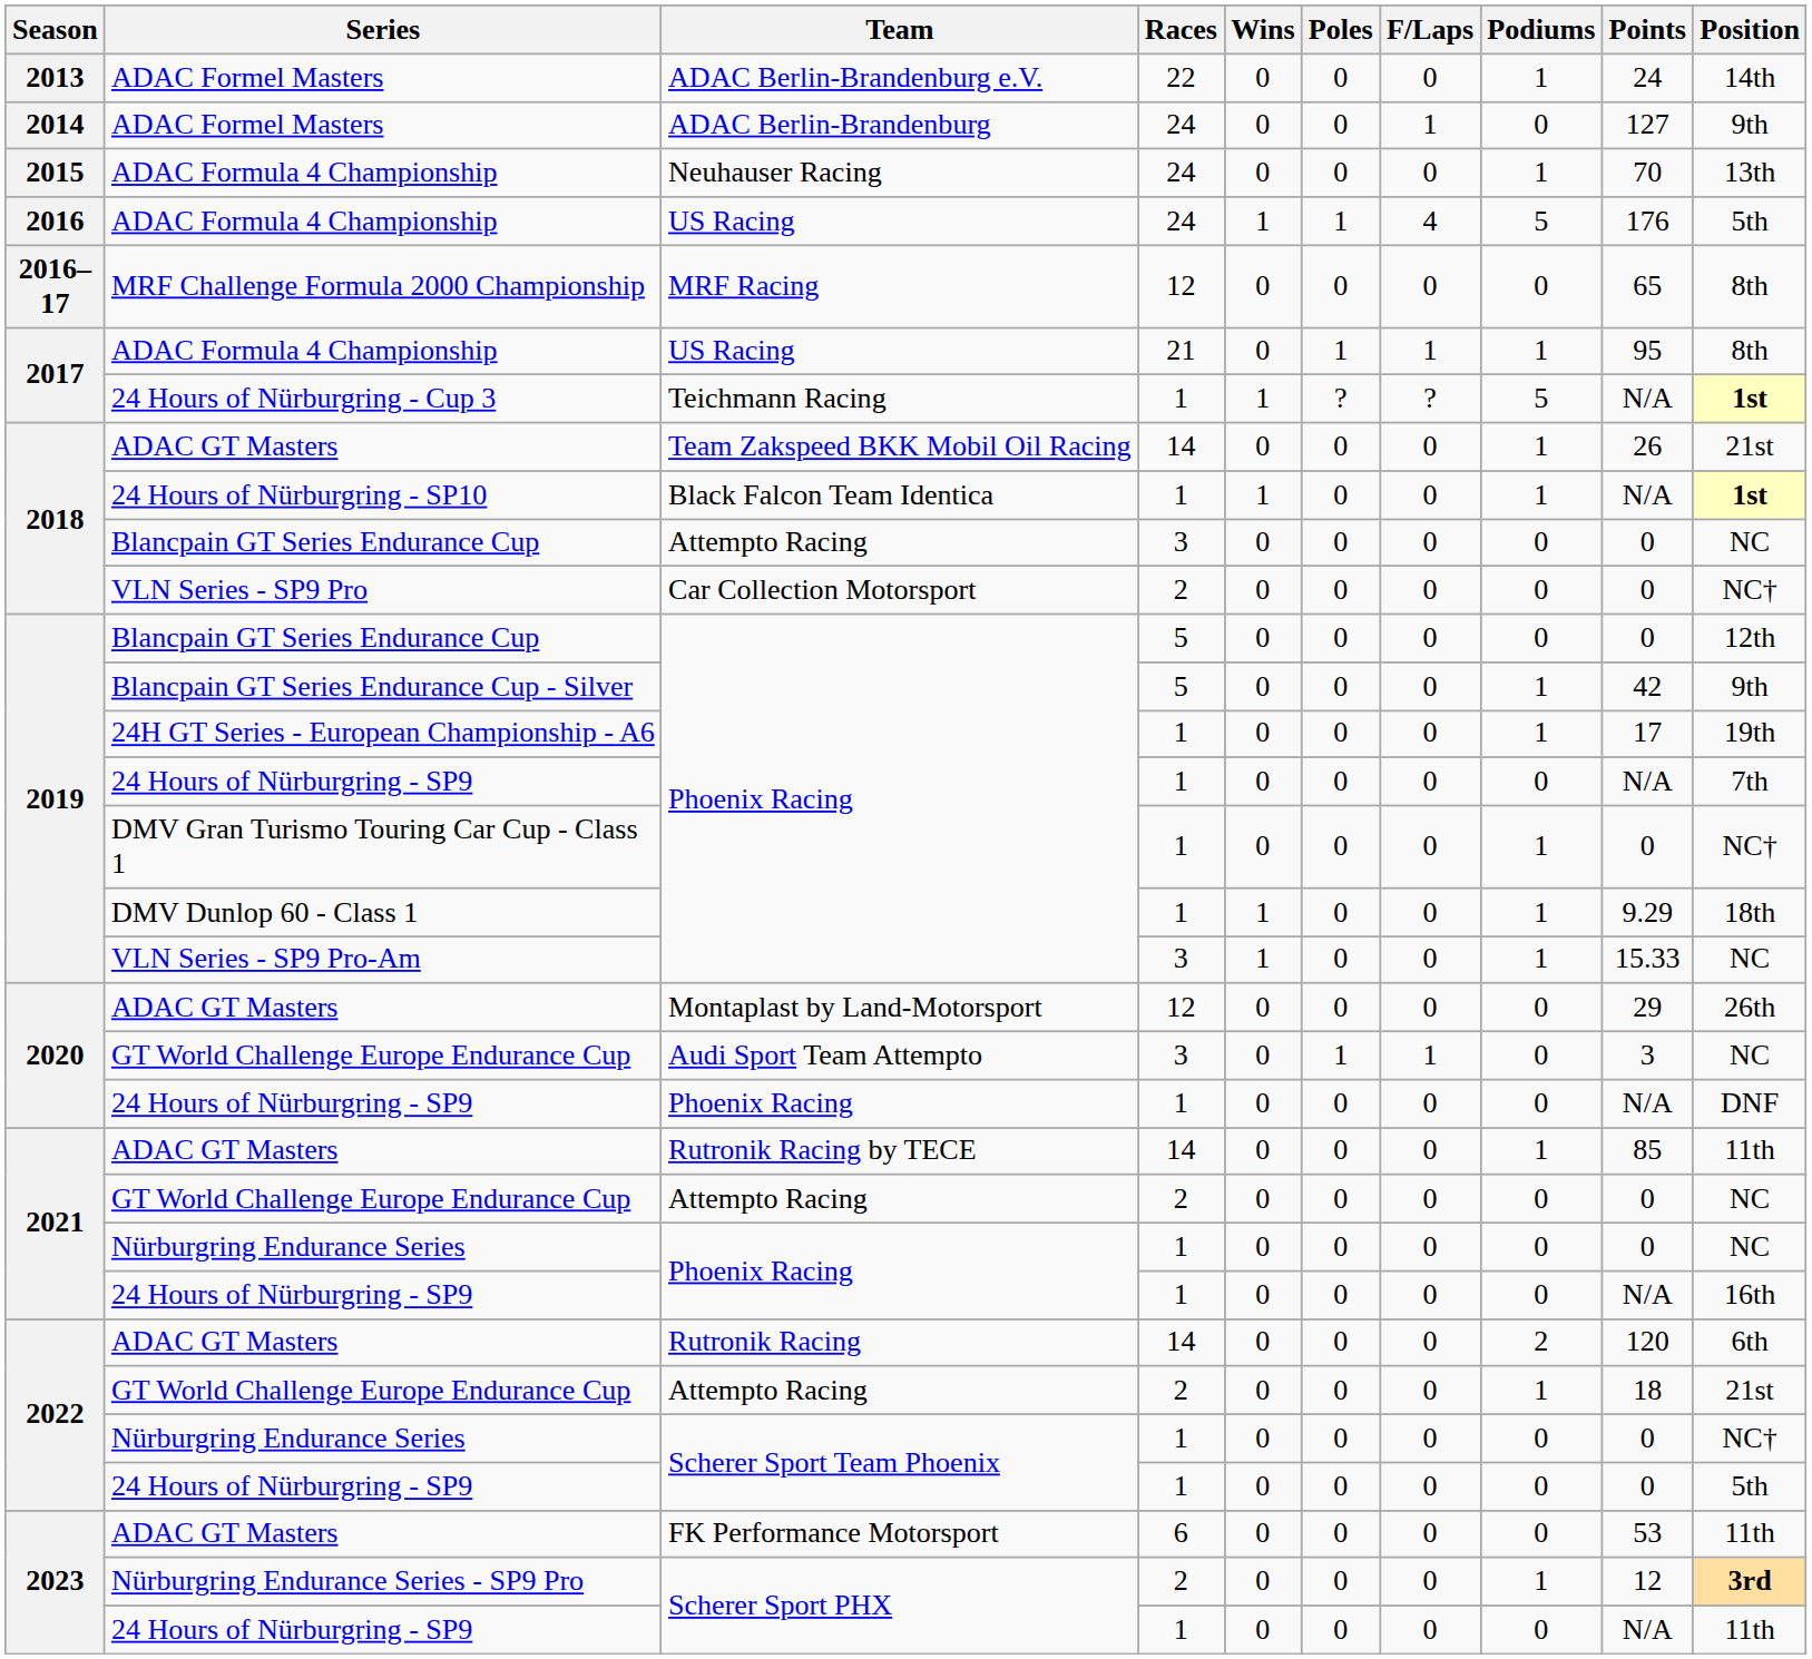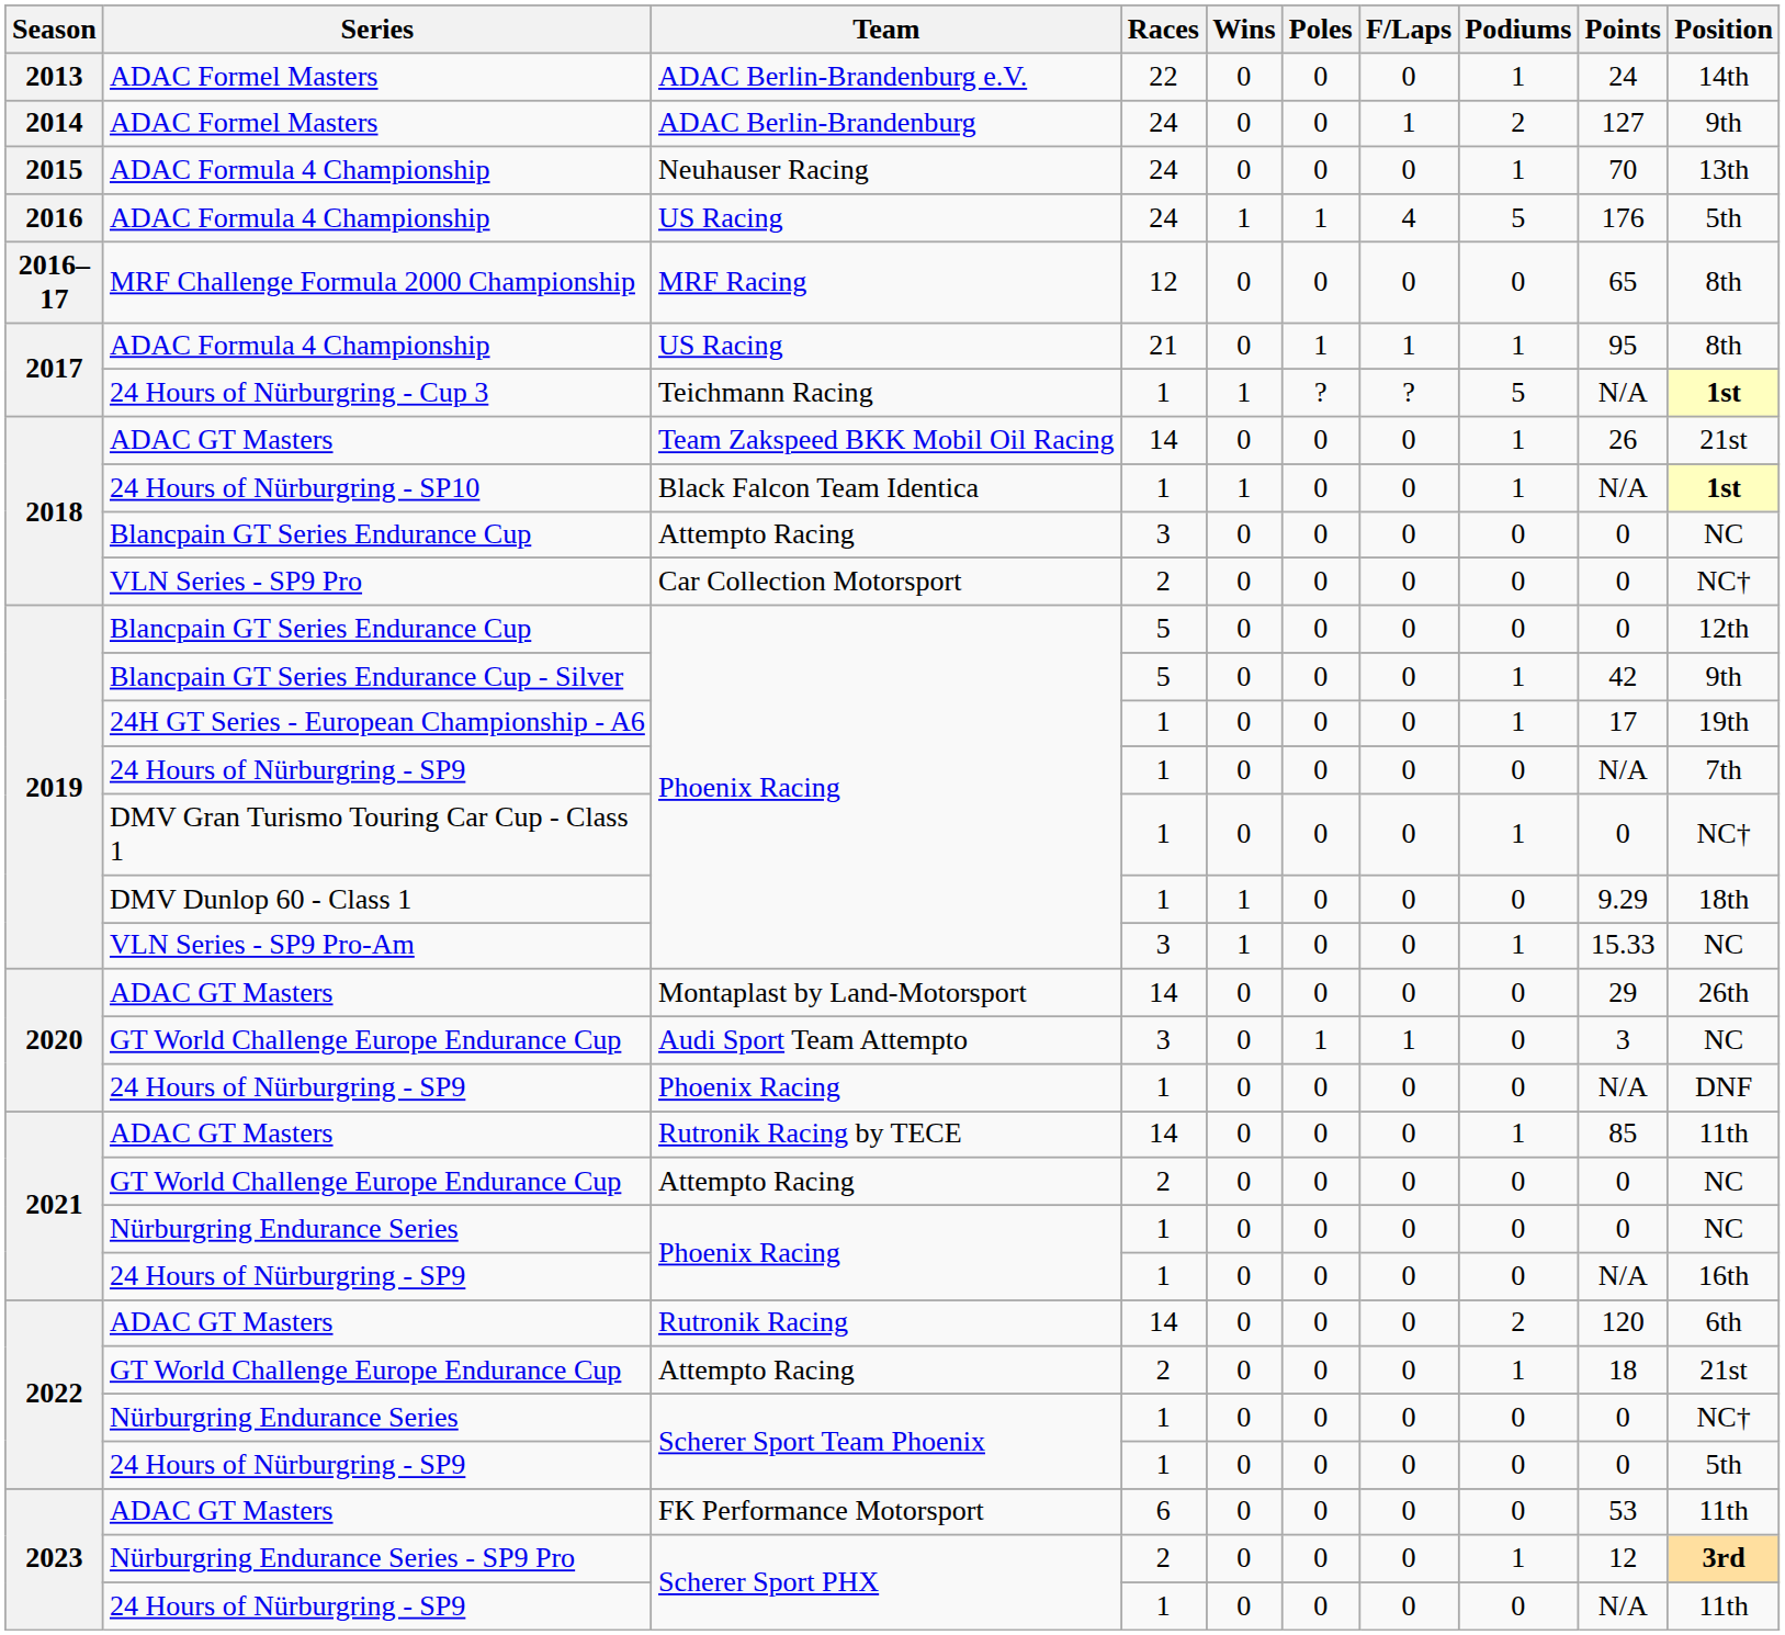ADAC Berlin-Brandenburg | Podiums: 0 -> 2
DMV Dunlop 60 - Class 1 / Phoenix Racing | Podiums: 1 -> 0
Montaplast by Land-Motorsport | Races: 12 -> 14
